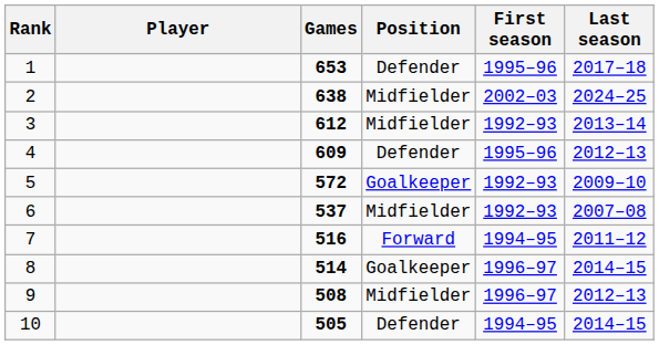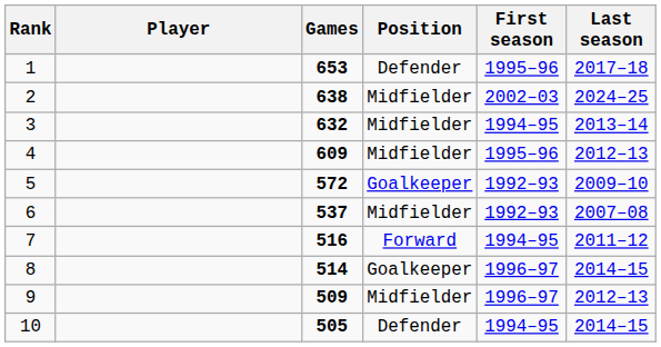3 | Games: 612 -> 632
3 | First season: 1992–93 -> 1994–95
4 | Position: Defender -> Midfielder
9 | Games: 508 -> 509
